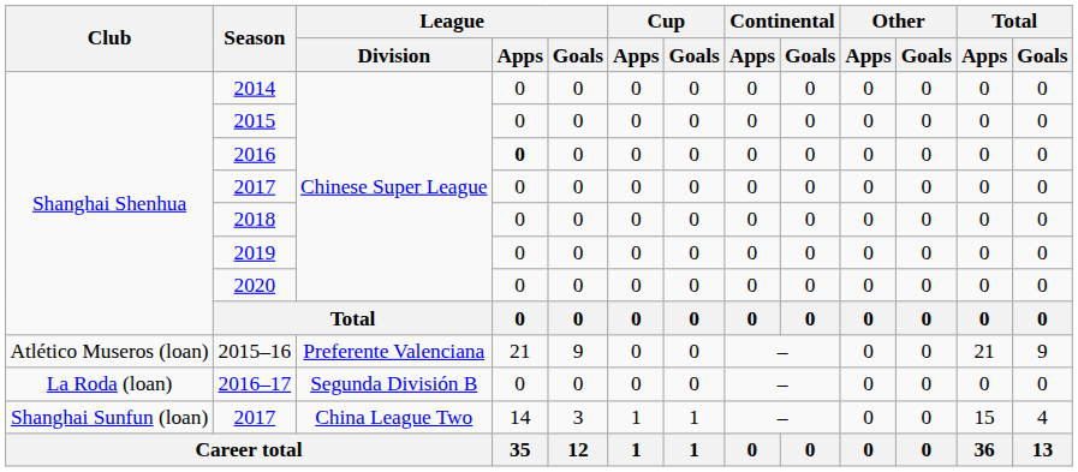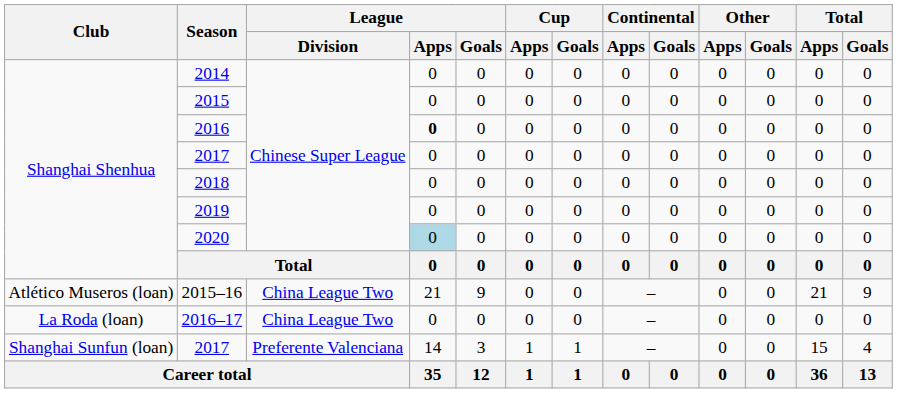2020 | League / Apps: no background -> lightblue background
2015–16 | League / Division: Preferente Valenciana -> China League Two
2016–17 | League / Division: Segunda División B -> China League Two
Shanghai Sunfun (loan) / 2017 | League / Division: China League Two -> Preferente Valenciana
